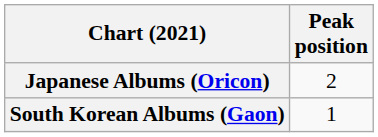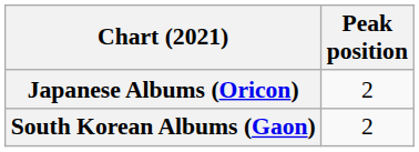South Korean Albums (Gaon) | Peak position: 1 -> 2
